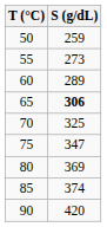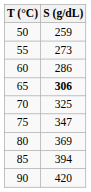60 | S (g/dL): 289 -> 286
85 | S (g/dL): 374 -> 394
